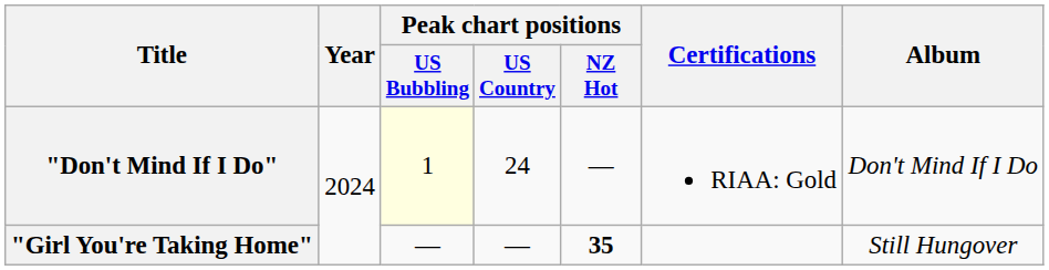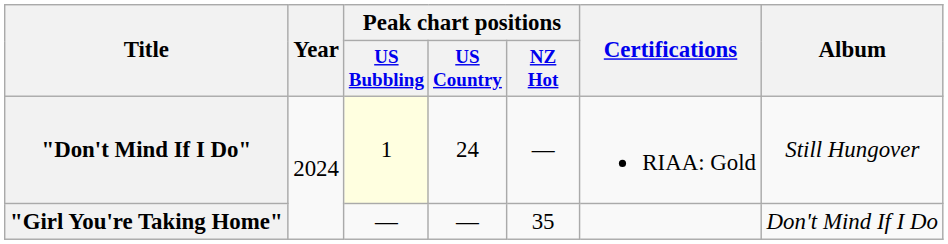"Don't Mind If I Do" | Album: Don't Mind If I Do -> Still Hungover
"Girl You're Taking Home" | Peak chart positions / NZ Hot: bold -> normal
"Girl You're Taking Home" | Album: Still Hungover -> Don't Mind If I Do
